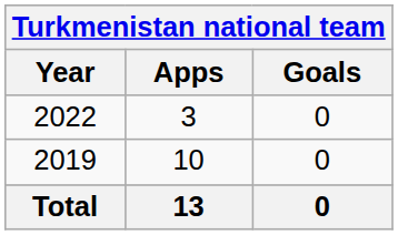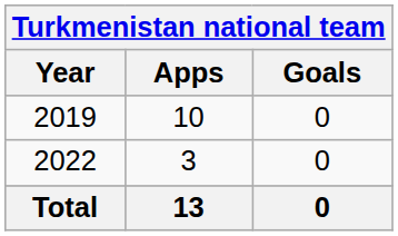rows swapped: 2019 <-> 2022
